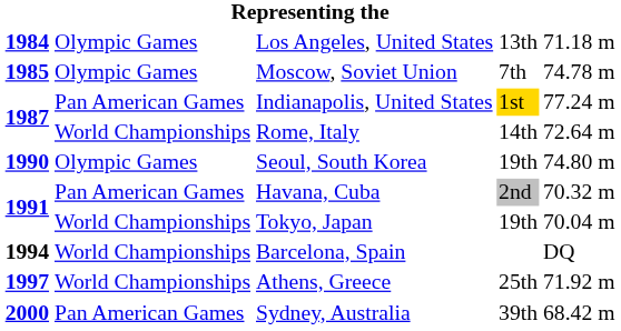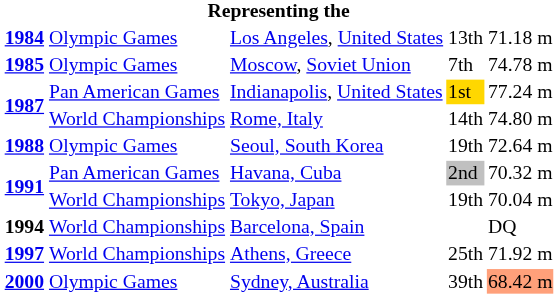Rome, Italy | column 5: 72.64 m -> 74.80 m
Seoul, South Korea | column 1: 1990 -> 1988
Seoul, South Korea | column 5: 74.80 m -> 72.64 m
Sydney, Australia | column 2: Pan American Games -> Olympic Games
Sydney, Australia | column 5: no background -> lightsalmon background
